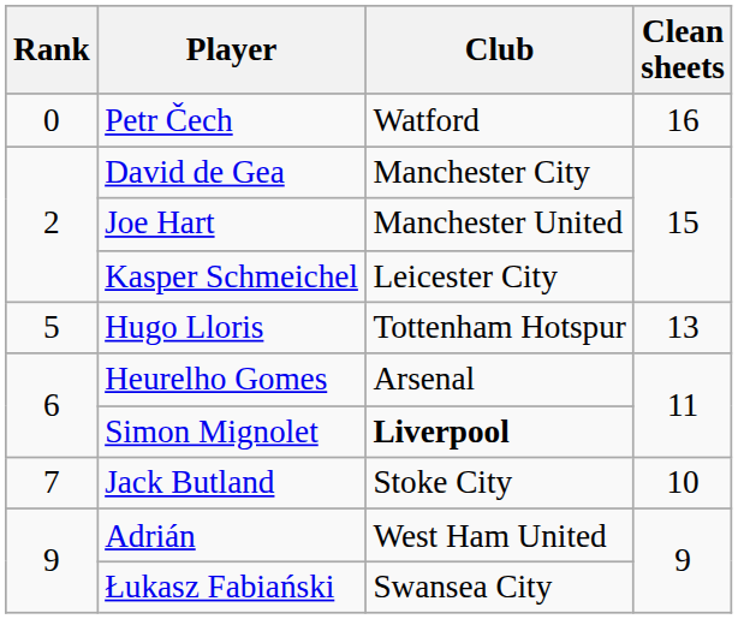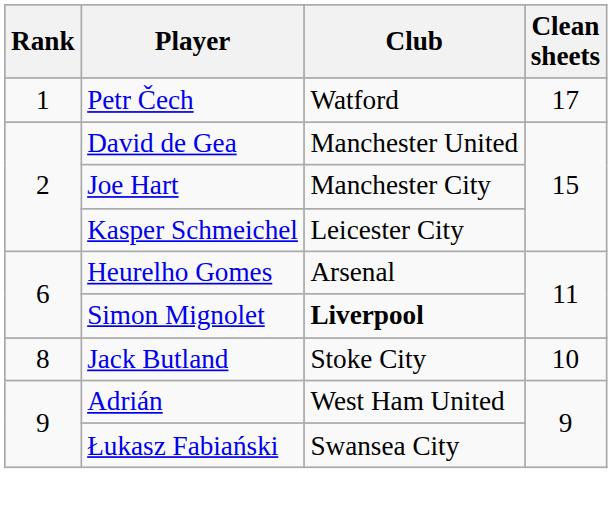Petr Čech | Rank: 0 -> 1
Petr Čech | Clean sheets: 16 -> 17
David de Gea | Club: Manchester City -> Manchester United
Joe Hart | Club: Manchester United -> Manchester City
- row: 5 | Hugo Lloris | Tottenham Hotspur | 13
Jack Butland | Rank: 7 -> 8
